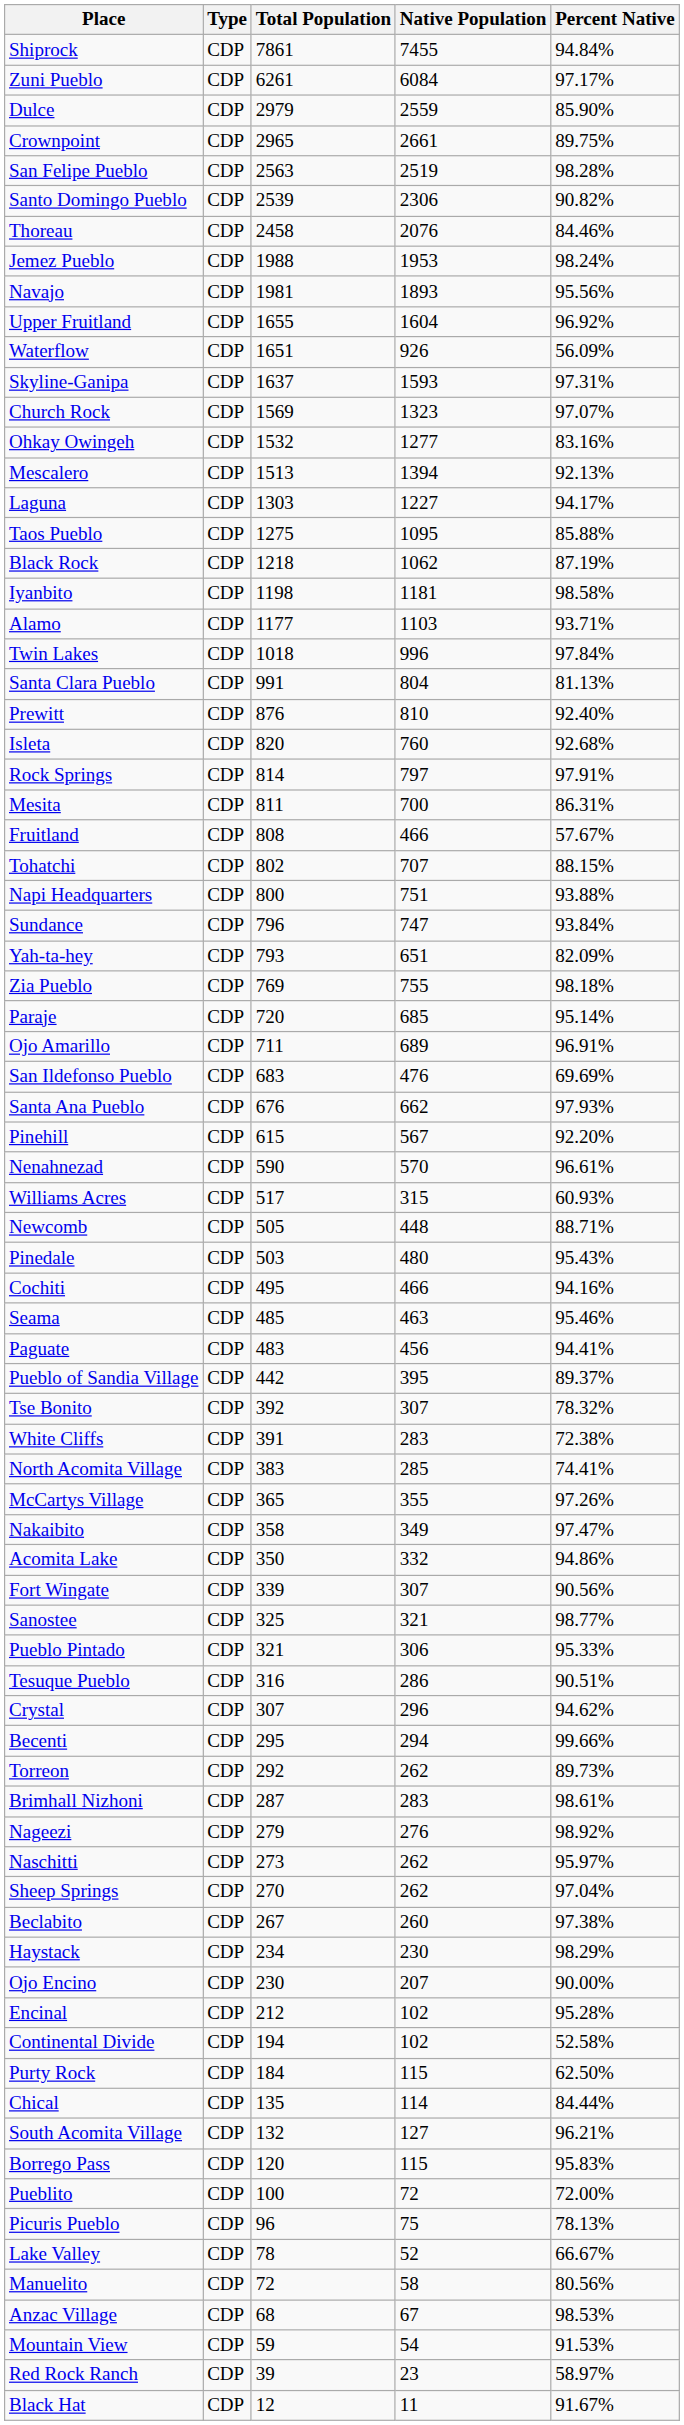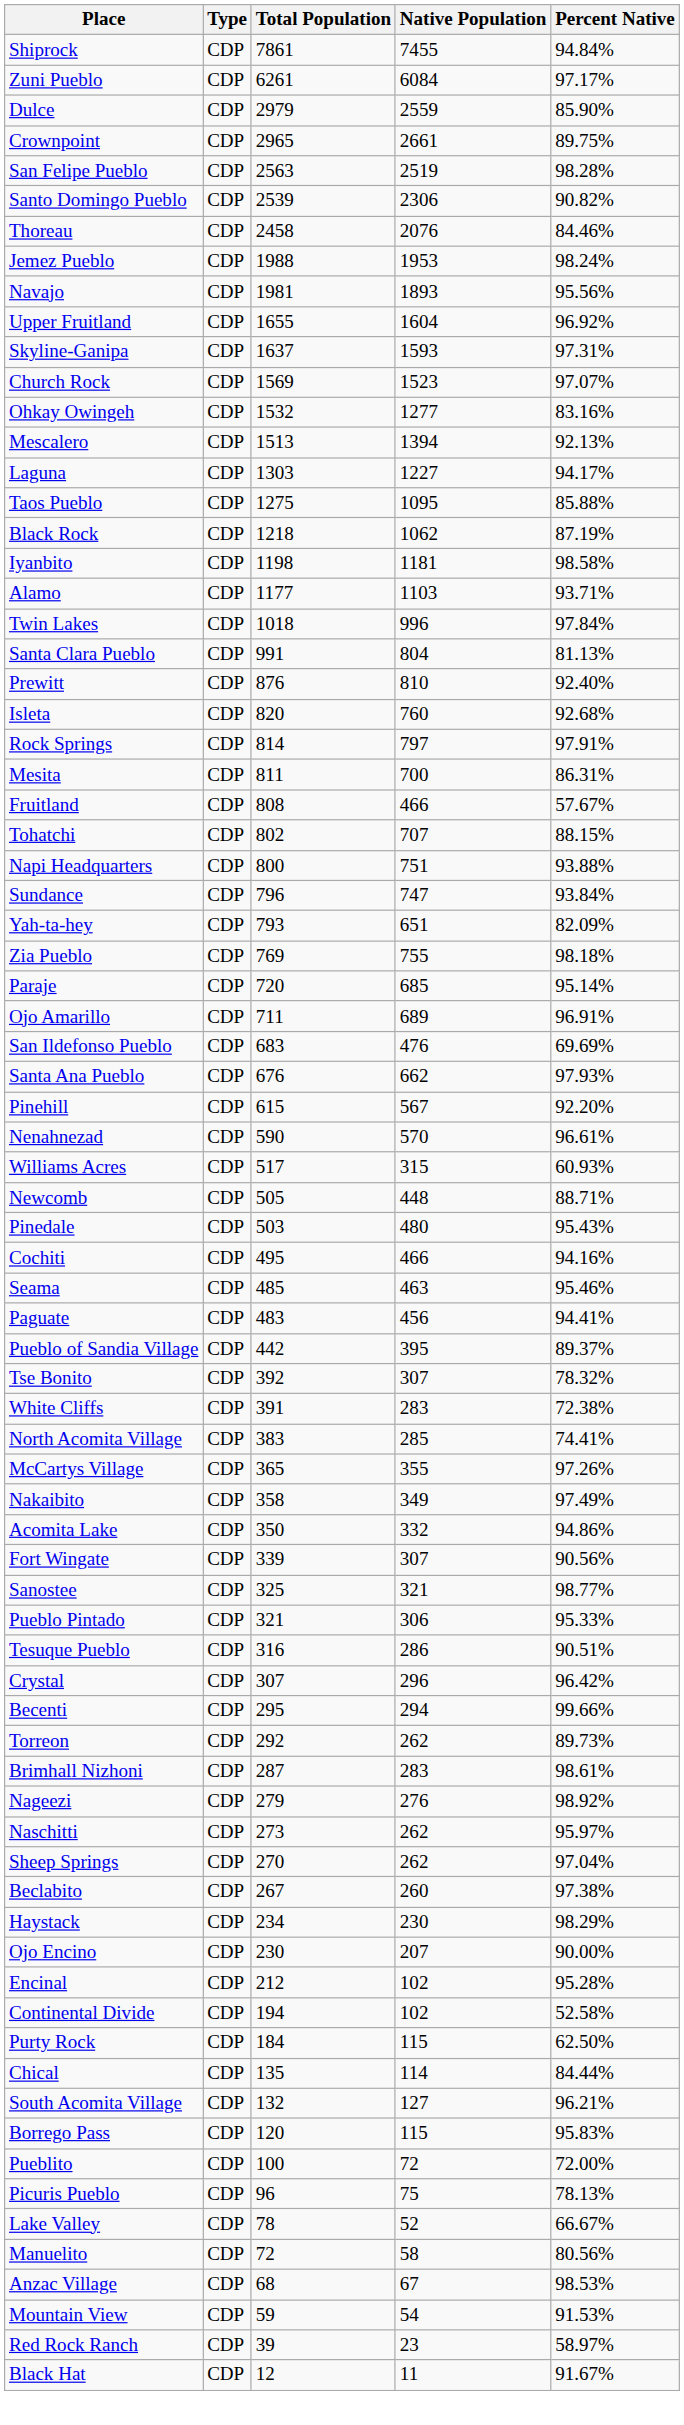- row: Waterflow | CDP | 1651 | 926 | 56.09%
Church Rock | Native Population: 1323 -> 1523
Nakaibito | Percent Native: 97.47% -> 97.49%
Crystal | Percent Native: 94.62% -> 96.42%
